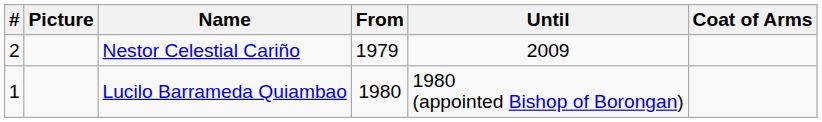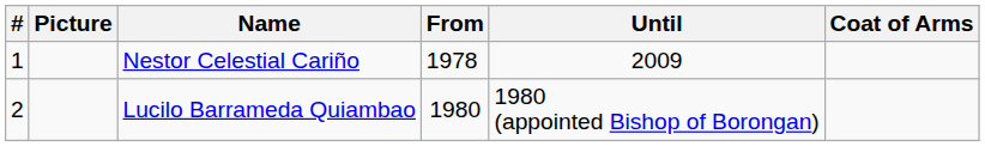Nestor Celestial Cariño | #: 2 -> 1
Nestor Celestial Cariño | From: 1979 -> 1978
Lucilo Barrameda Quiambao | #: 1 -> 2
